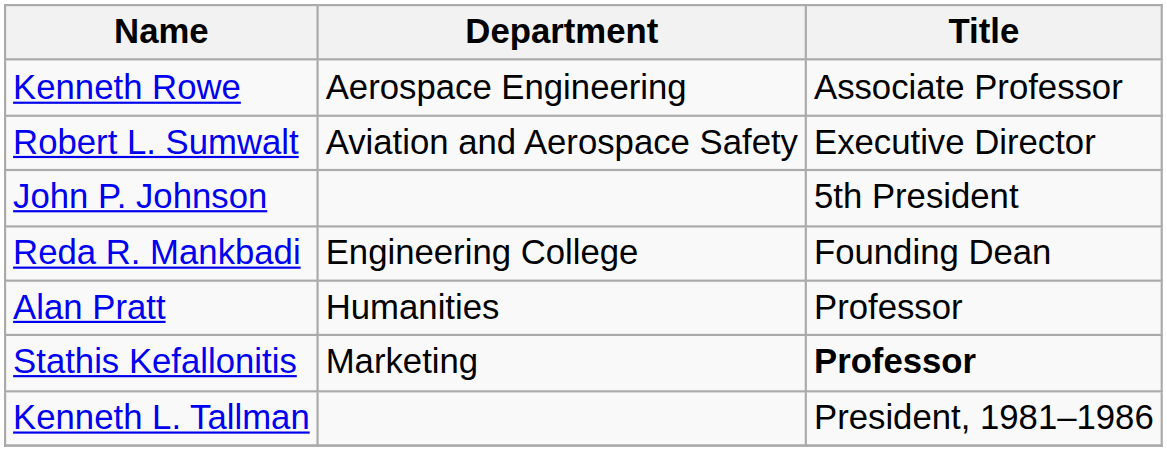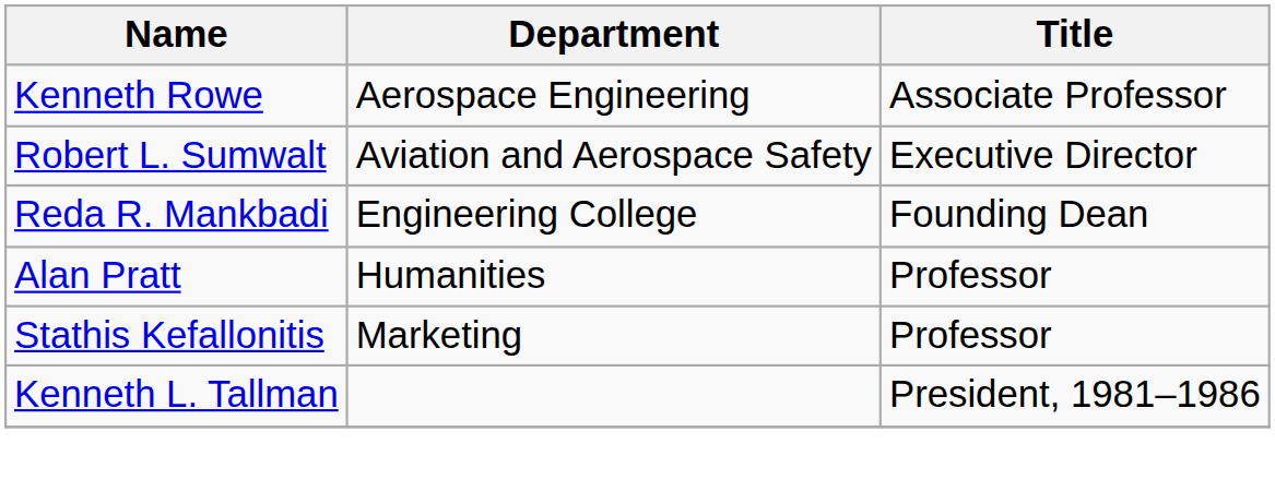- row: John P. Johnson | 5th President
Stathis Kefallonitis | Title: bold -> normal
